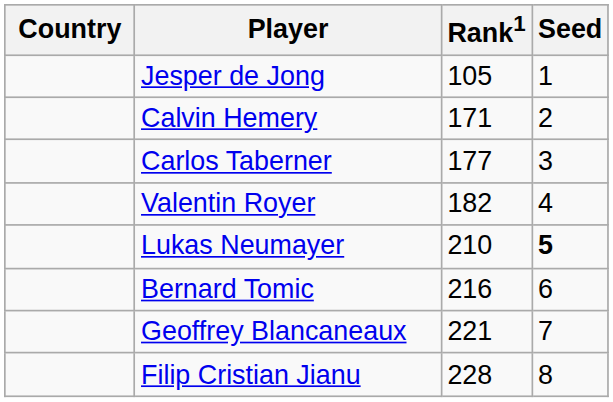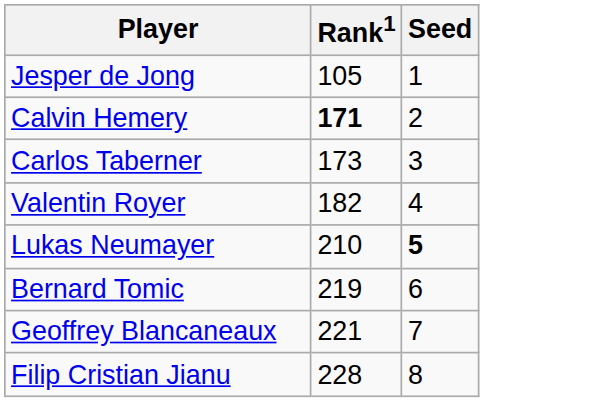- column: Country
Calvin Hemery | Rank1: normal -> bold
Carlos Taberner | Rank1: 177 -> 173
Bernard Tomic | Rank1: 216 -> 219
